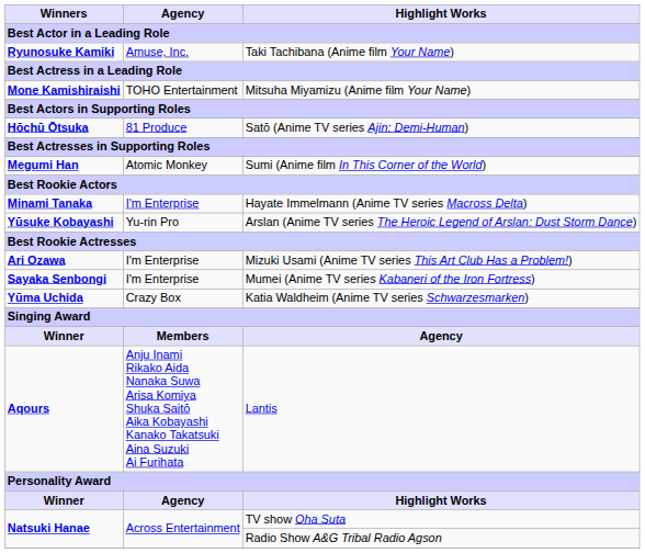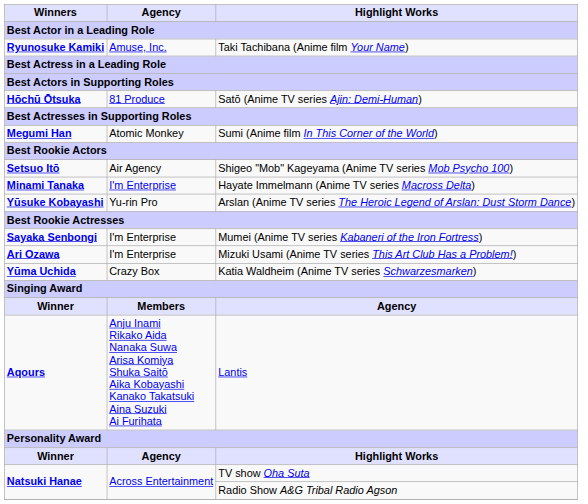- row: Mone Kamishiraishi | TOHO Entertainment | Mitsuha Miyamizu (Anime film Your Name)
+ row: Setsuo Itō | Air Agency | Shigeo "Mob" Kageyama (Anime TV series Mob Psycho 100)
rows swapped: Mizuki Usami (Anime TV series This Art Club Has a Problem!) <-> Mumei (Anime TV series Kabaneri of the Iron Fortress)
